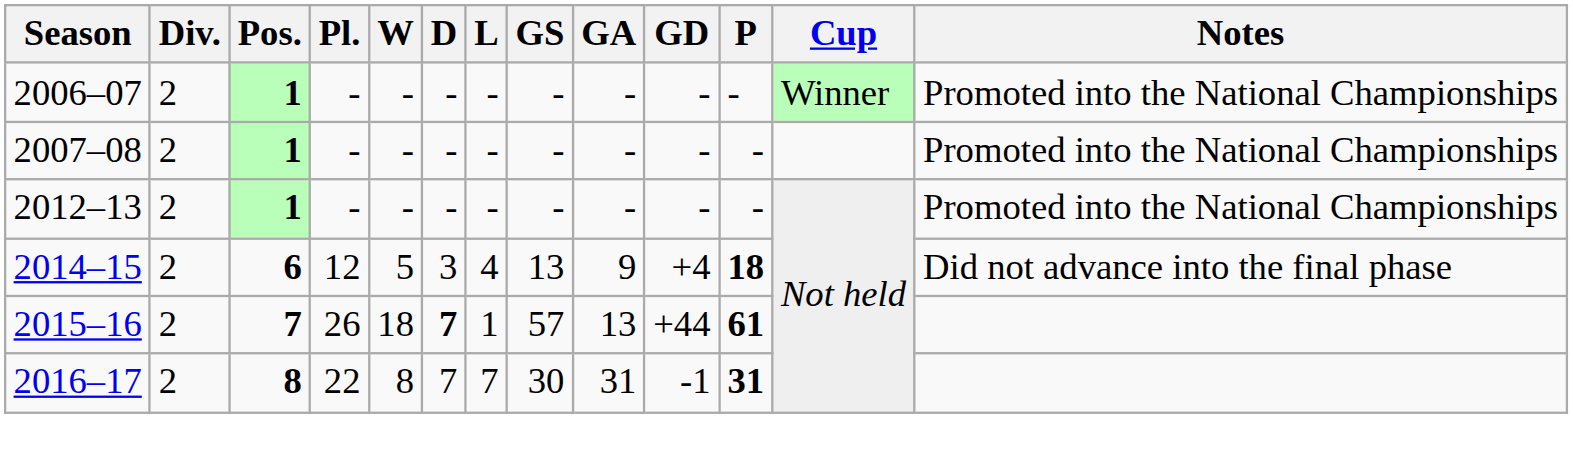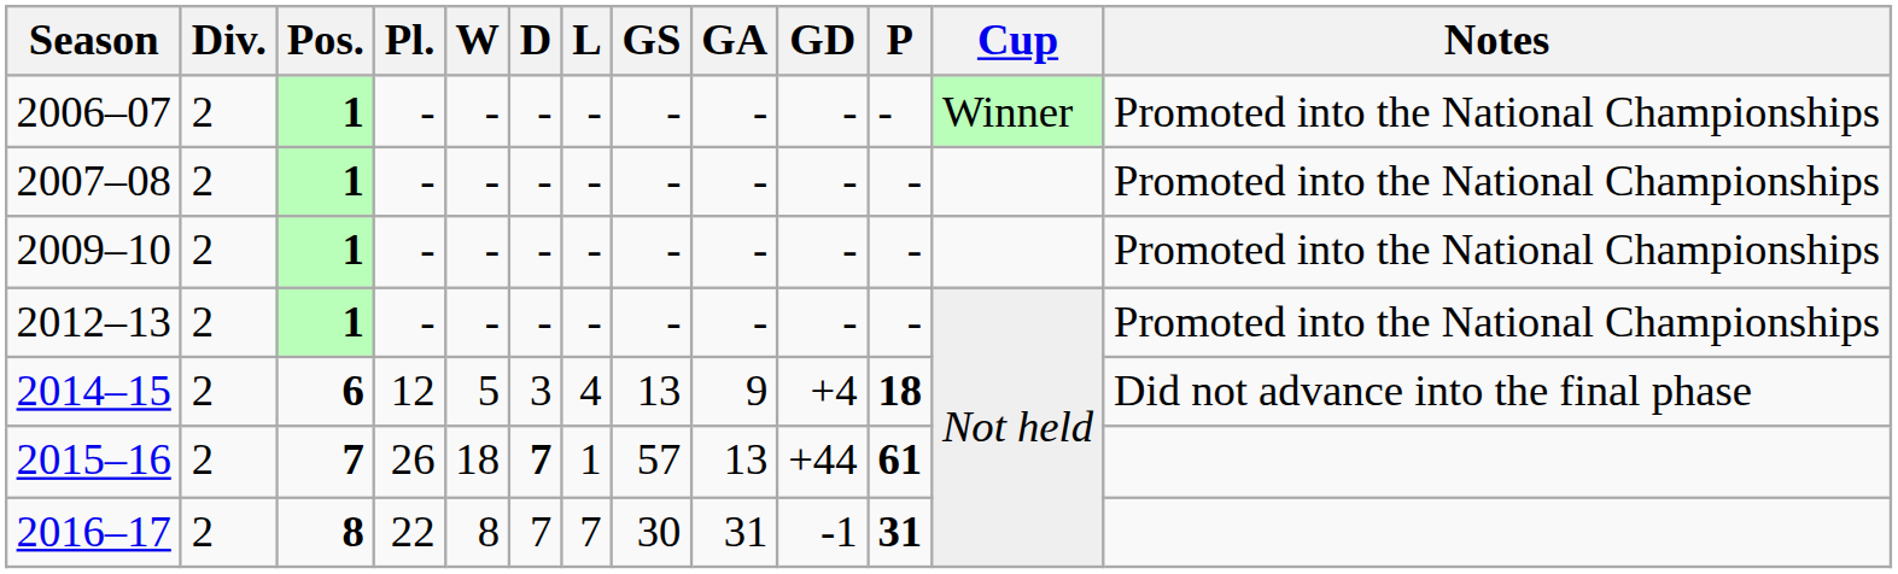+ row: 2009–10 | 2 | 1 | - | - | - | - | - | - | - | - | Promoted into the National Championships
